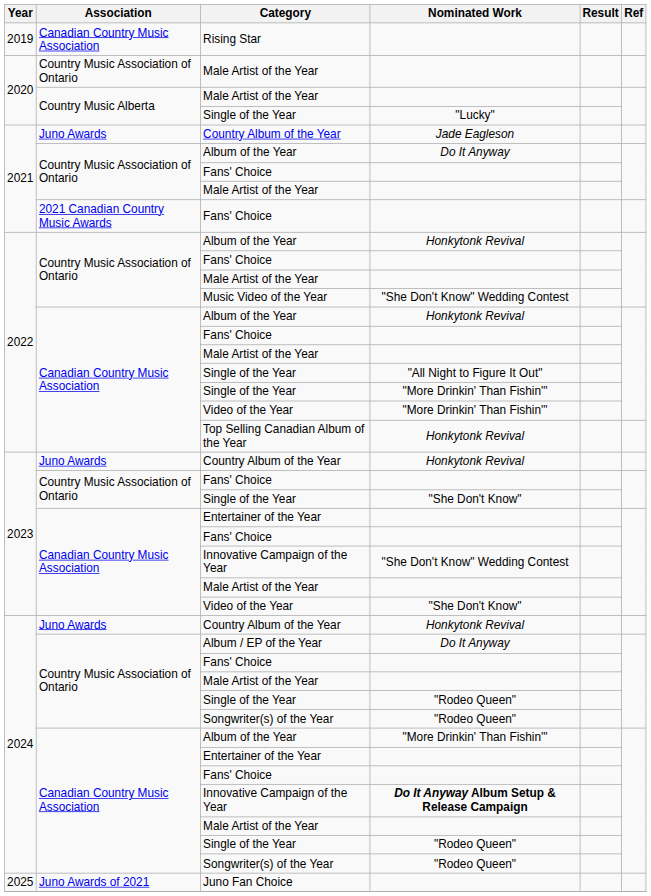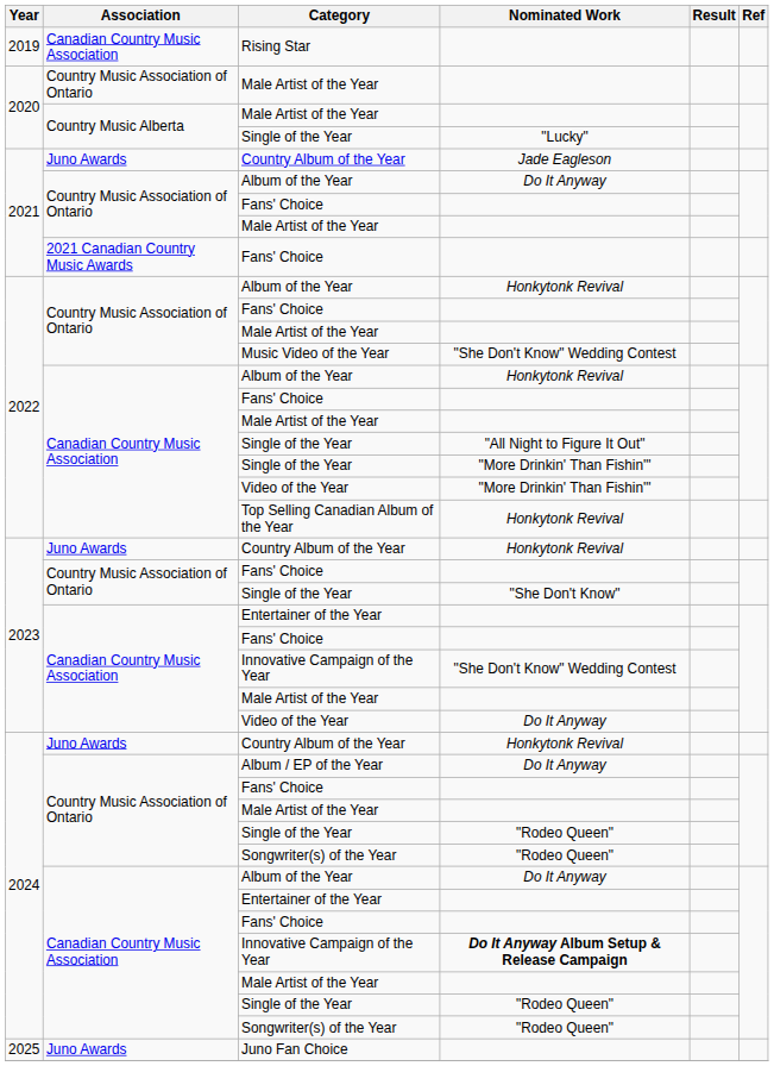2023 / Video of the Year | Nominated Work: "She Don't Know" -> Do It Anyway
2024 / Album of the Year | Nominated Work: "More Drinkin' Than Fishin'" -> Do It Anyway
Juno Fan Choice | Association: Juno Awards of 2021 -> Juno Awards
